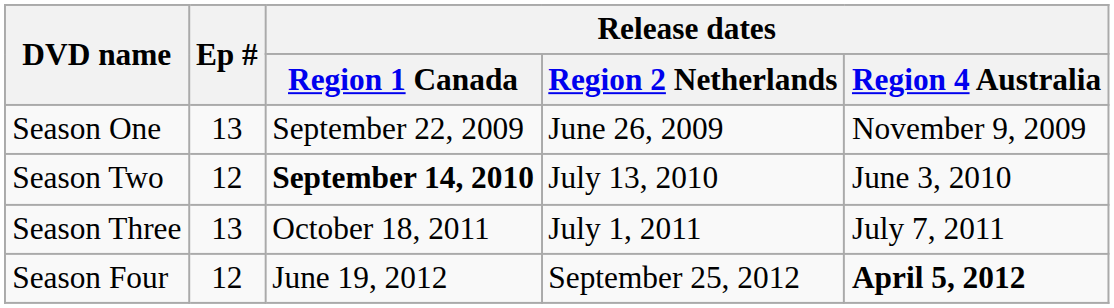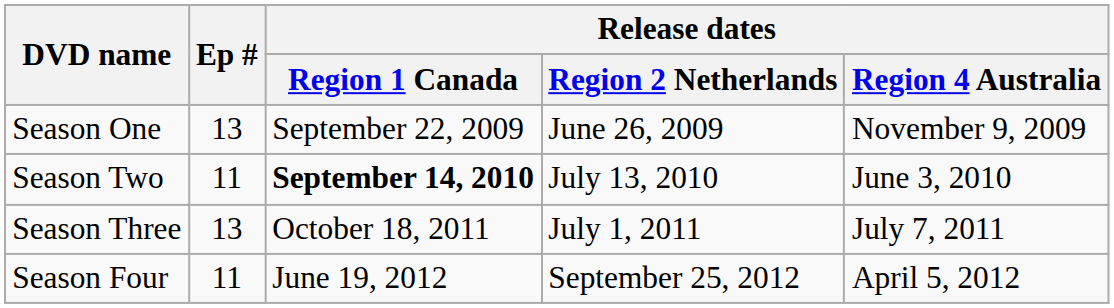Season Two | Ep #: 12 -> 11
Season Four | Ep #: 12 -> 11
Season Four | Release dates / Region 4 Australia: bold -> normal
